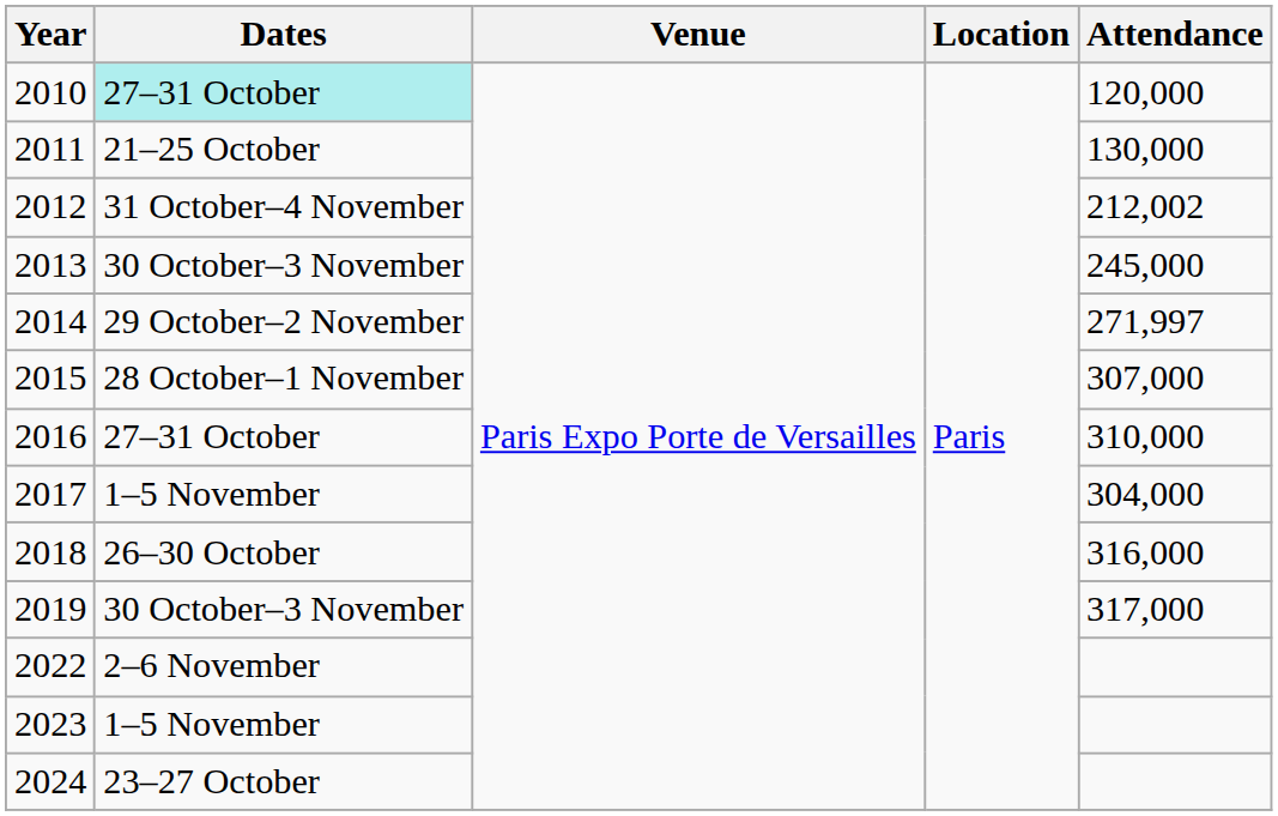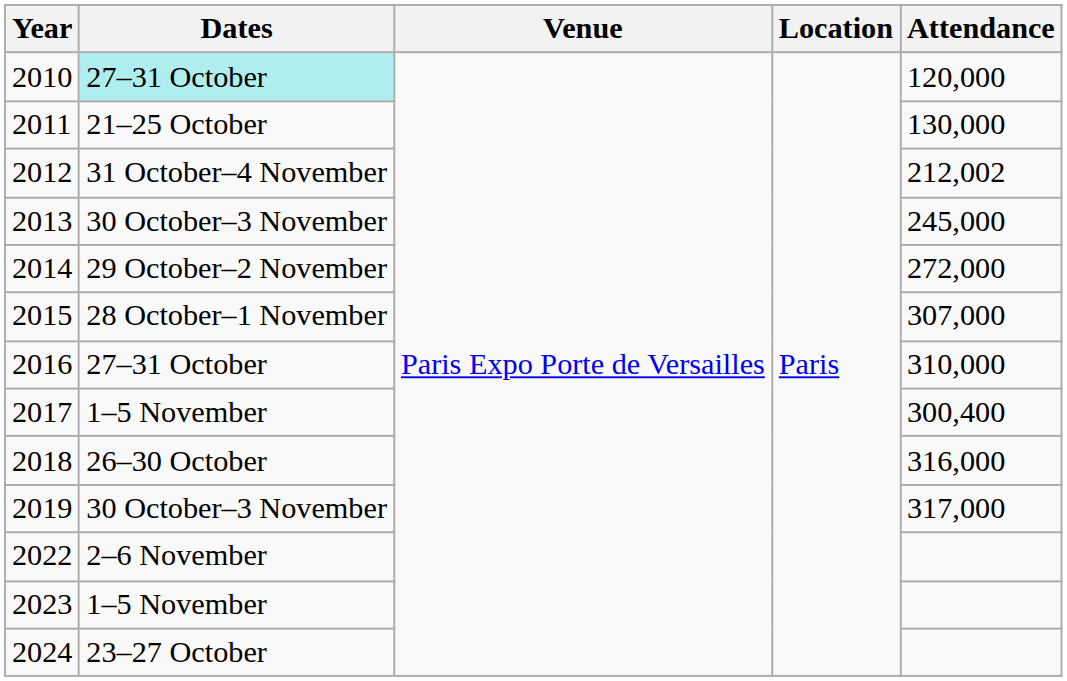2014 | Attendance: 271,997 -> 272,000
2017 | Attendance: 304,000 -> 300,400
